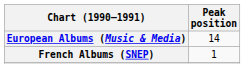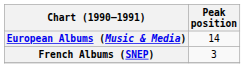French Albums (SNEP) | Peak position: 1 -> 3
